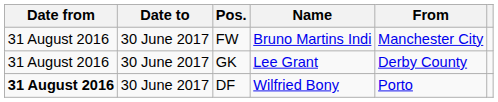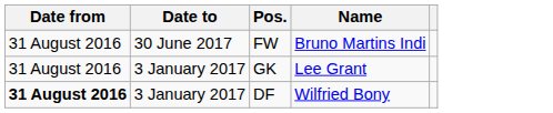- column: From | Manchester City | Derby County | Porto
GK | Date to: 30 June 2017 -> 3 January 2017
DF | Date to: 30 June 2017 -> 3 January 2017
